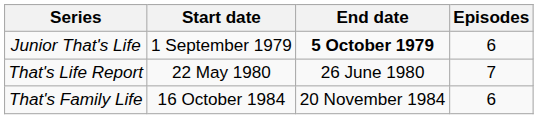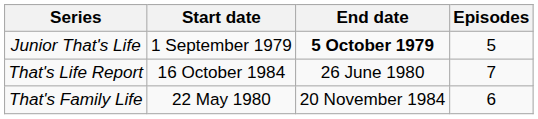Junior That's Life | Episodes: 6 -> 5
That's Life Report | Start date: 22 May 1980 -> 16 October 1984
That's Family Life | Start date: 16 October 1984 -> 22 May 1980
